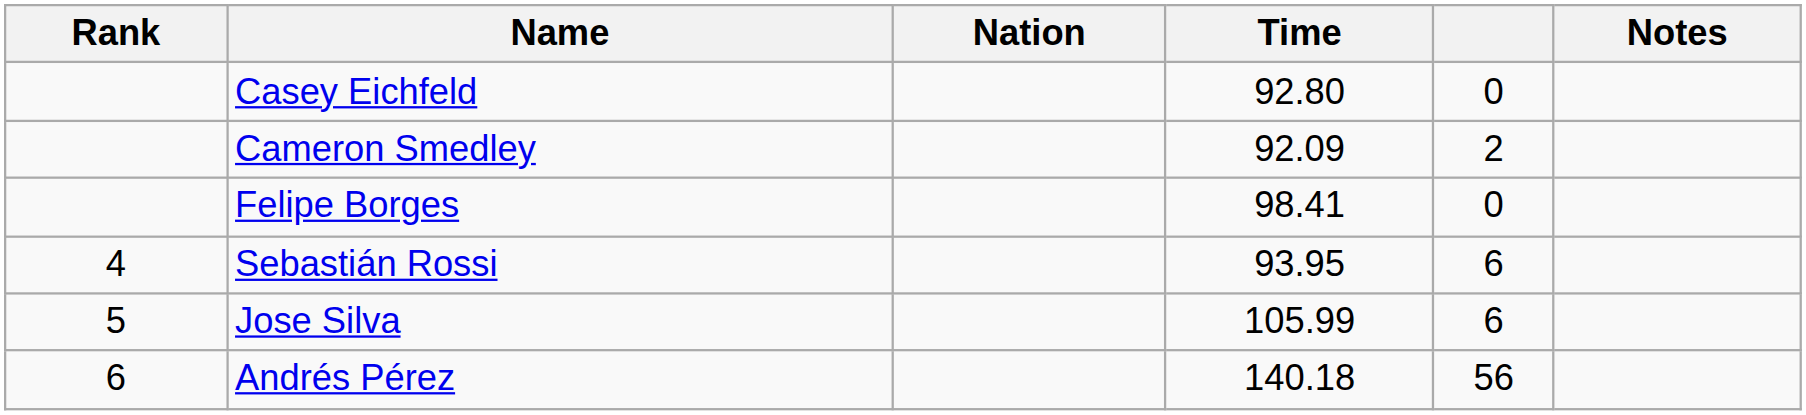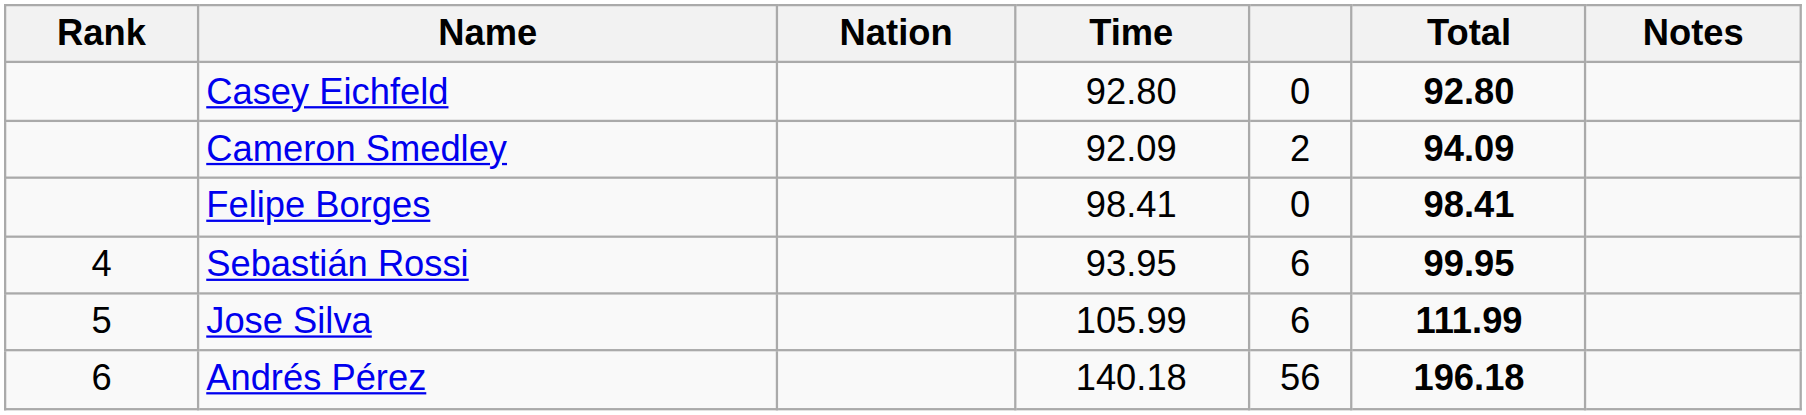+ column: Total | 92.80 | 94.09 | 98.41 | 99.95 | 111.99 | 196.18
